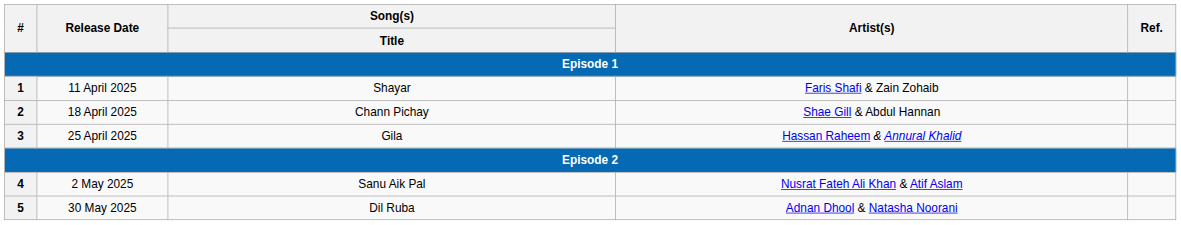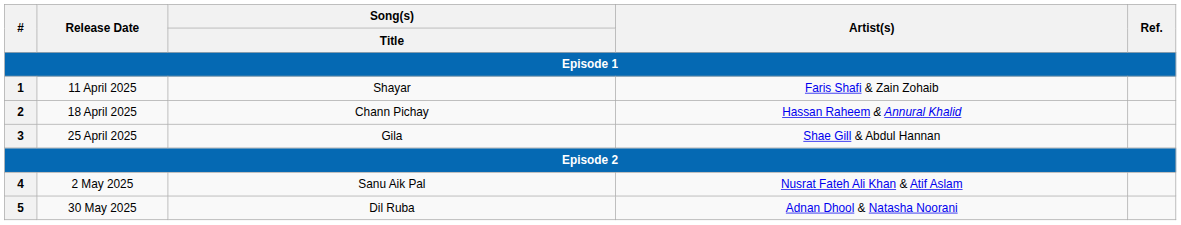2 | Artist(s): Shae Gill & Abdul Hannan -> Hassan Raheem & Annural Khalid
3 | Artist(s): Hassan Raheem & Annural Khalid -> Shae Gill & Abdul Hannan
